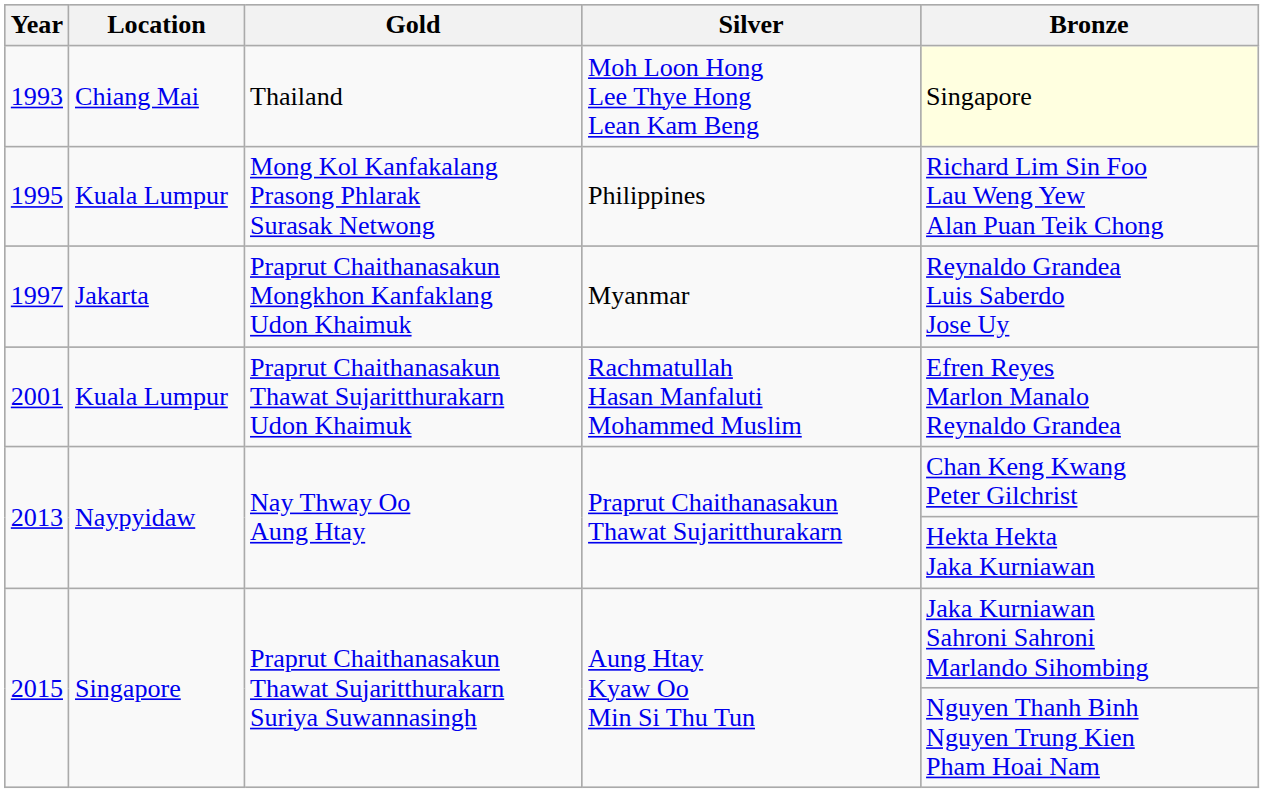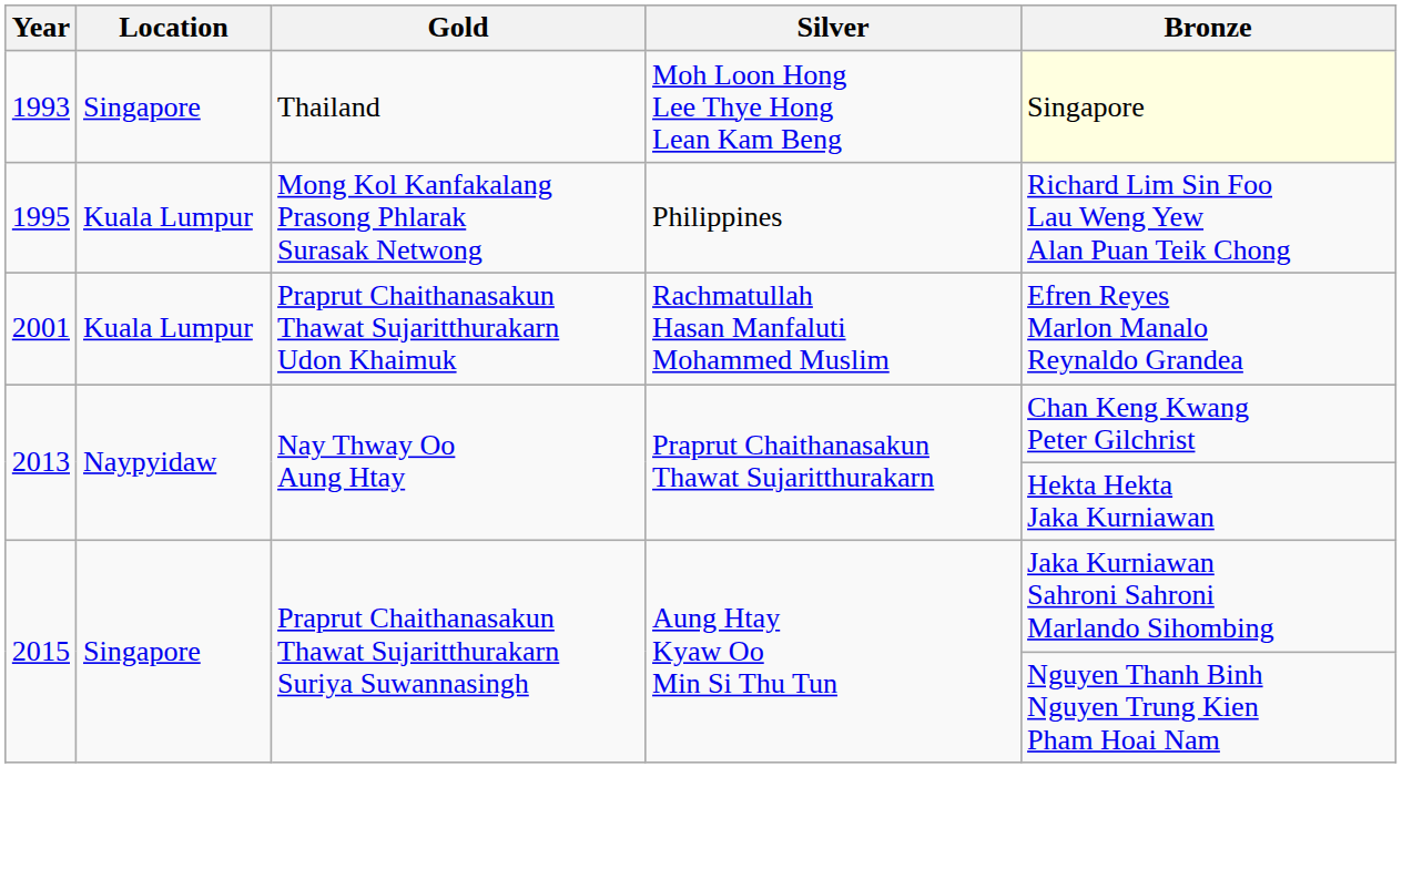1993 | Location: Chiang Mai -> Singapore
- row: 1997 | Jakarta | Praprut Chaithanasakun Mongkhon Kanfaklang Udon Khaimuk | Myanmar | Reynaldo Grandea Luis Saberdo Jose Uy
